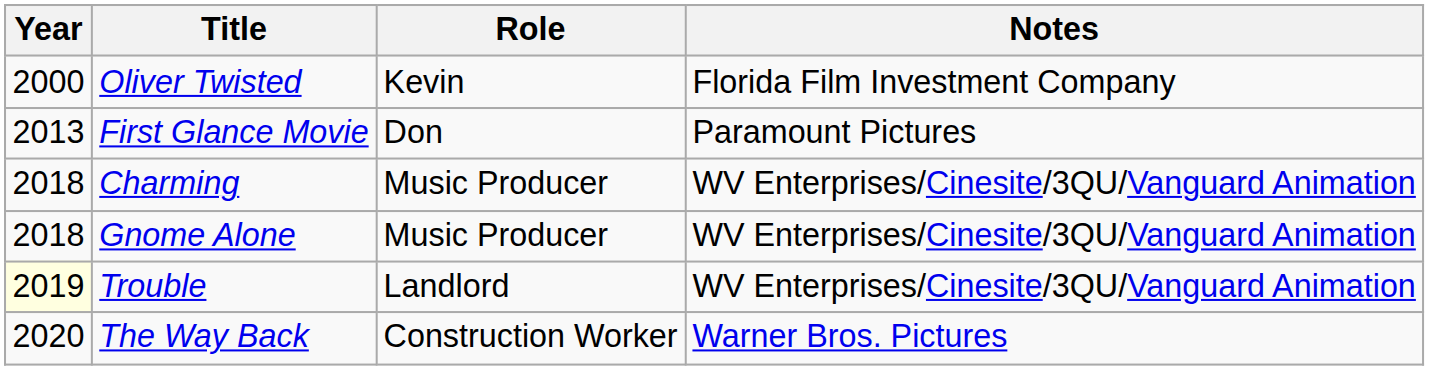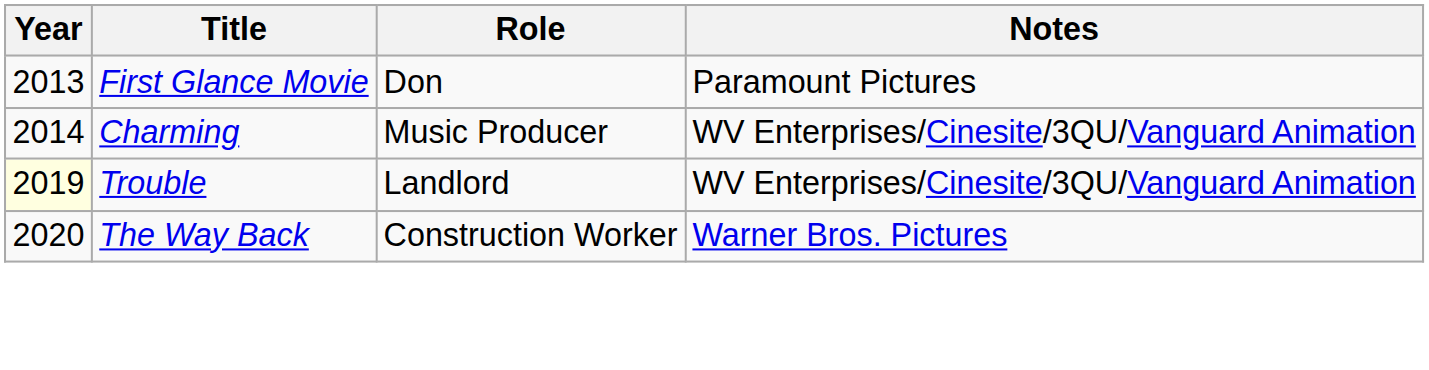- row: 2000 | Oliver Twisted | Kevin | Florida Film Investment Company
Charming | Year: 2018 -> 2014
- row: 2018 | Gnome Alone | Music Producer | WV Enterprises/Cinesite/3QU/Vanguard Animation
